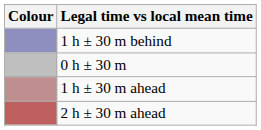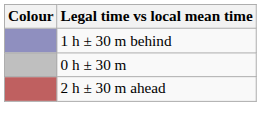- row: 1 h ± 30 m ahead
